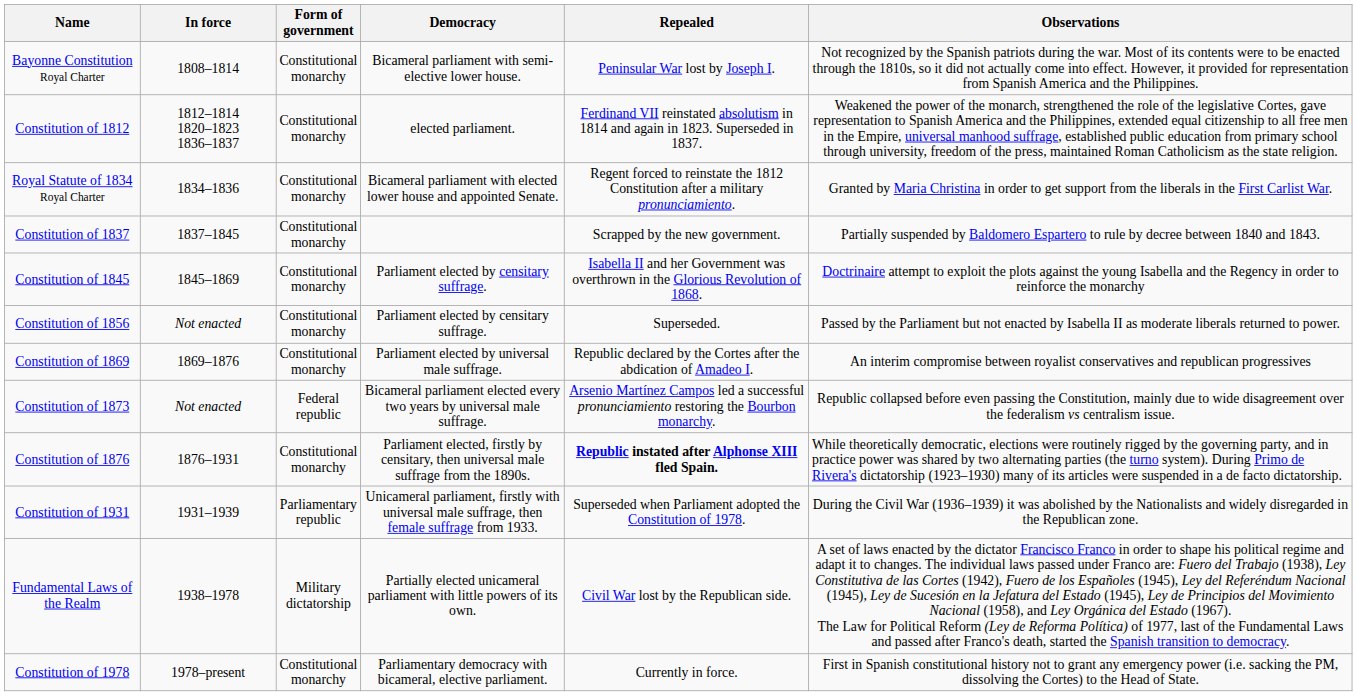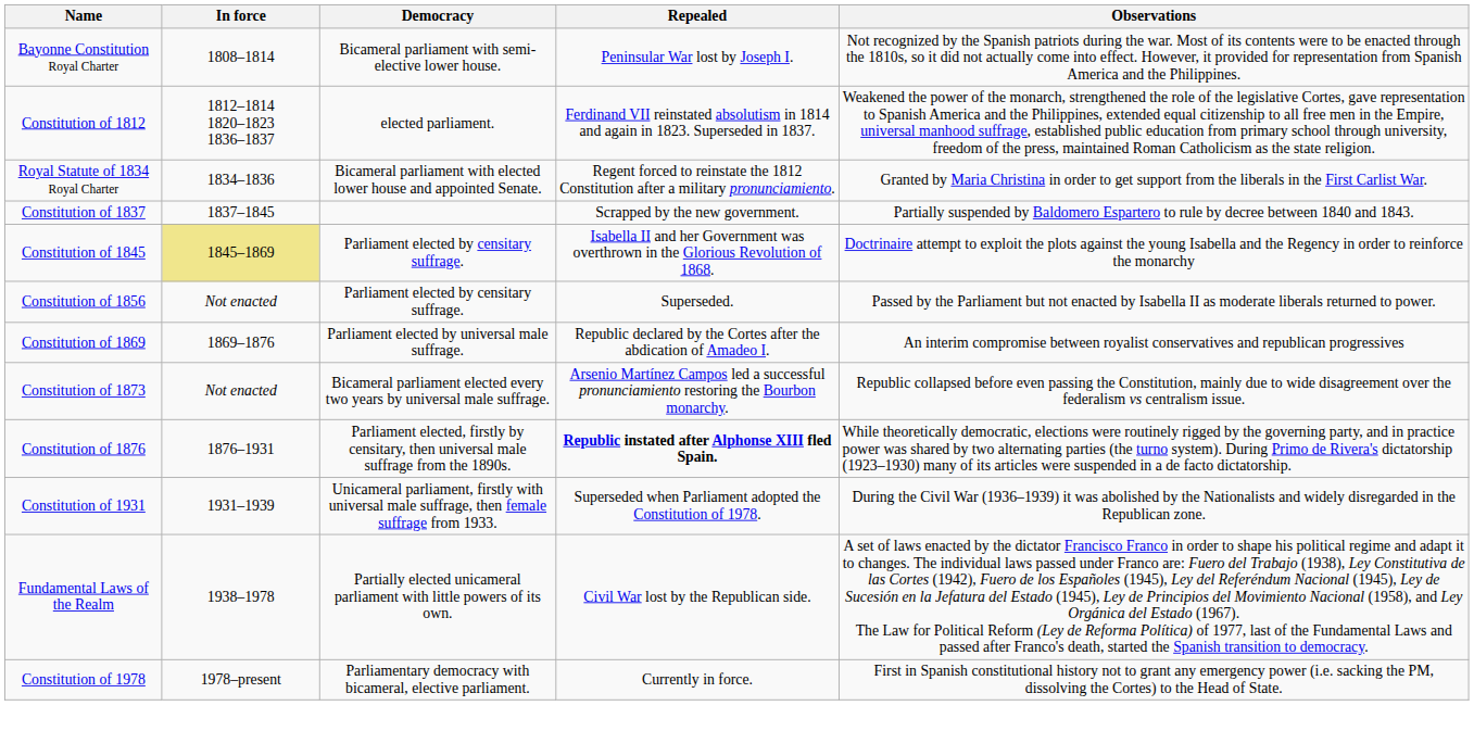- column: Form of government | Constitutional monarchy | Constitutional monarchy | Constitutional monarchy | Constitutional monarchy | Constitutional monarchy | Constitutional monarchy | Constitutional monarchy | Federal republic | Constitutional monarchy | Parliamentary republic | Military dictatorship | Constitutional monarchy
Constitution of 1845 | In force: no background -> khaki background
